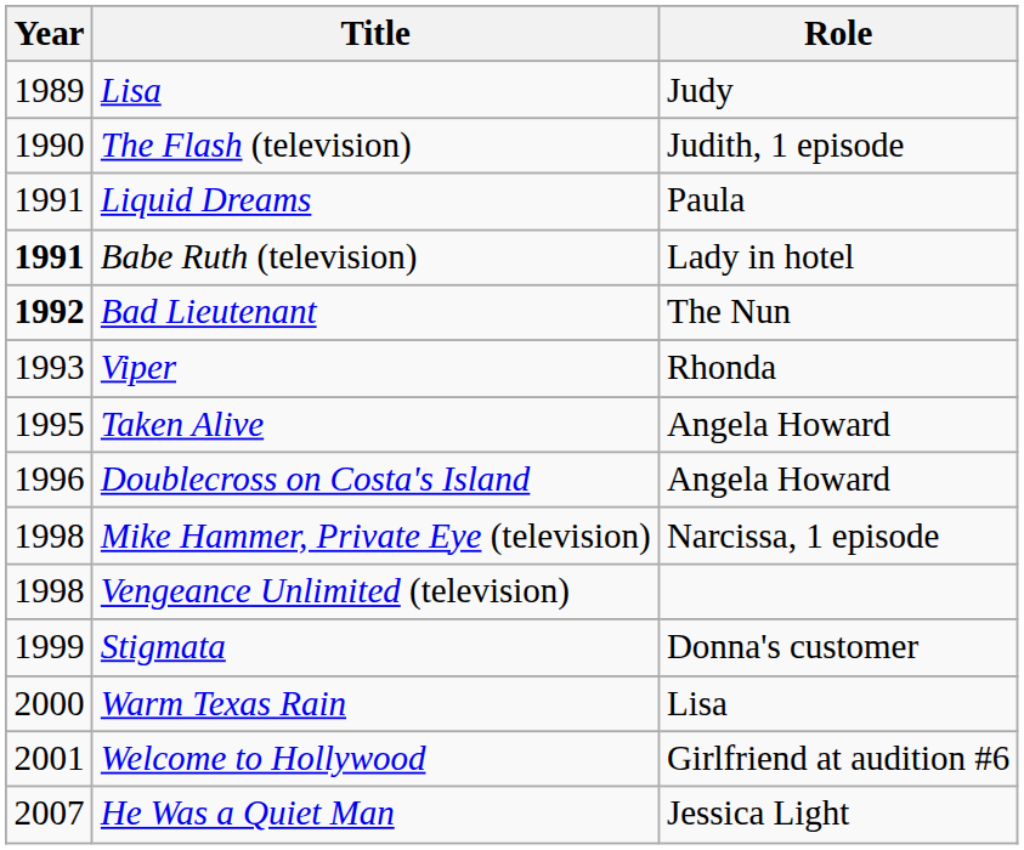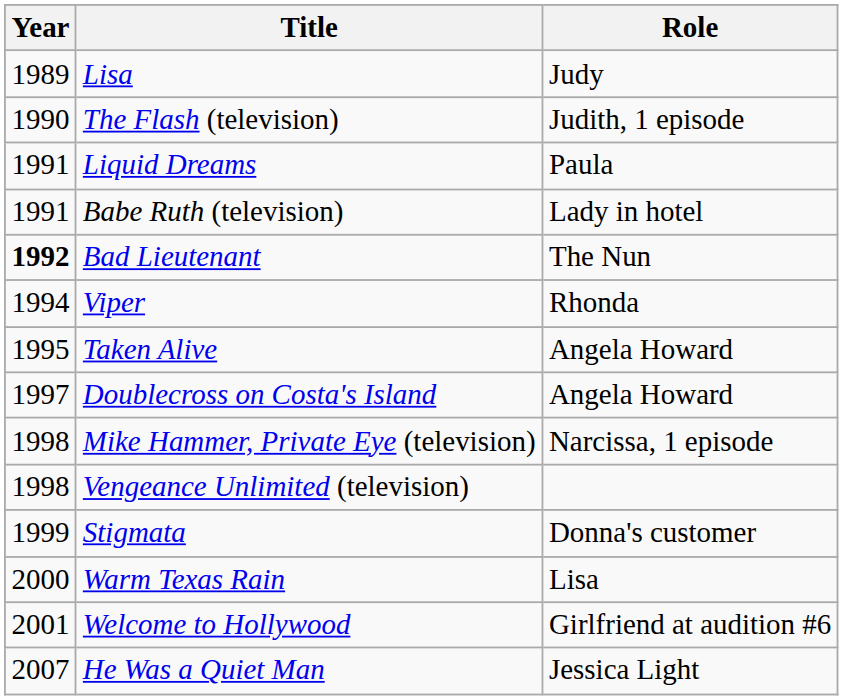Babe Ruth (television) | Year: bold -> normal
Viper | Year: 1993 -> 1994
Doublecross on Costa's Island | Year: 1996 -> 1997
